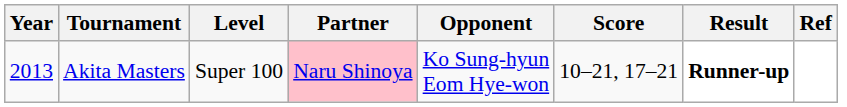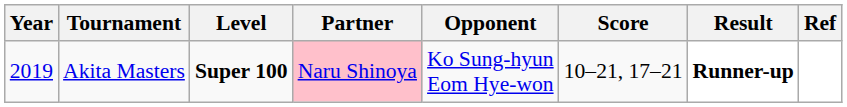Akita Masters | Year: 2013 -> 2019
Akita Masters | Level: normal -> bold
